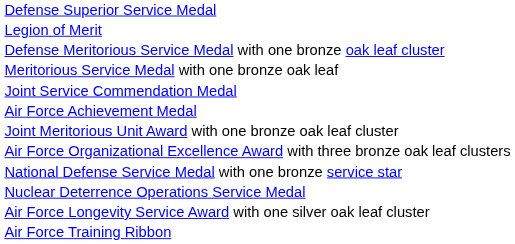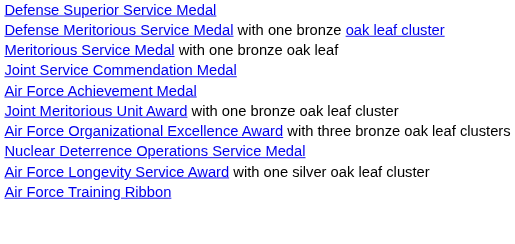- row: Legion of Merit
- row: National Defense Service Medal with one bronze service star
